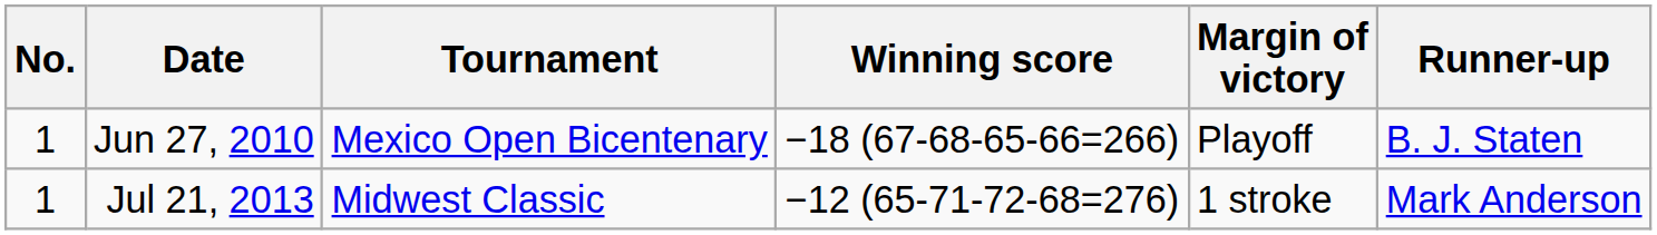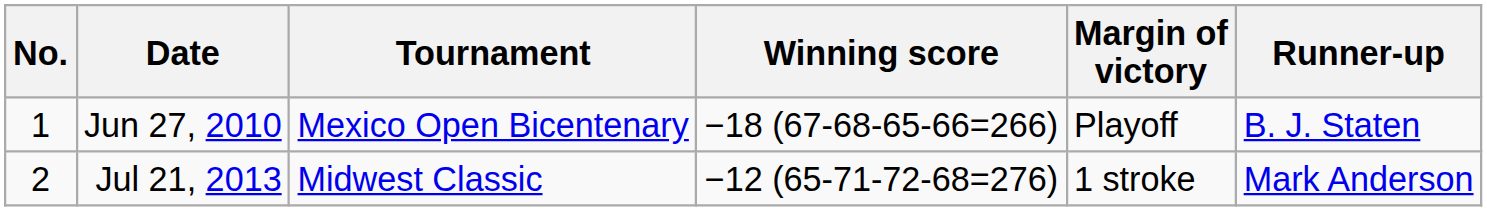Jul 21, 2013 | No.: 1 -> 2
